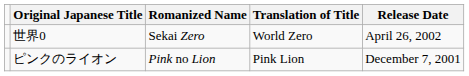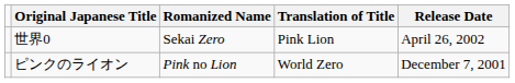世界0 | Translation of Title: World Zero -> Pink Lion
ピンクのライオン | Translation of Title: Pink Lion -> World Zero
